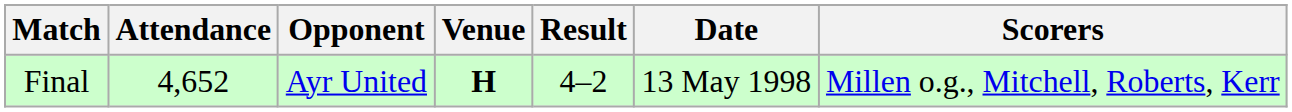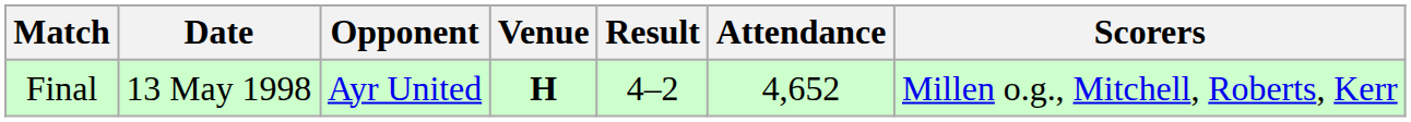columns swapped: Date <-> Attendance
